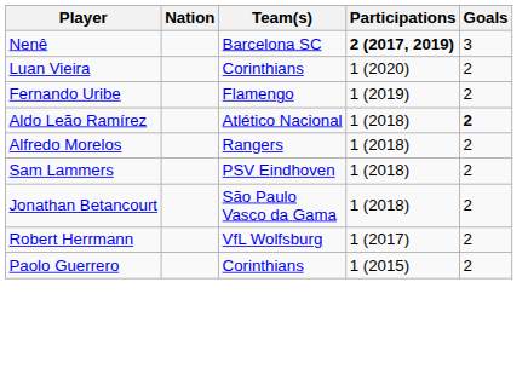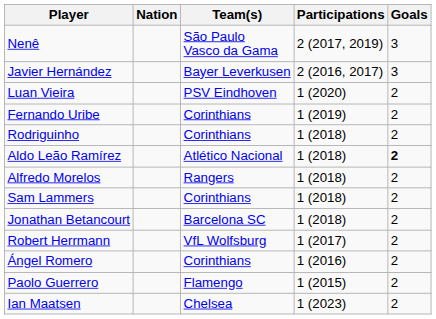Nenê | Team(s): Barcelona SC -> São Paulo Vasco da Gama
Nenê | Participations: bold -> normal
+ row: Javier Hernández | Bayer Leverkusen | 2 (2016, 2017) | 3
Luan Vieira | Team(s): Corinthians -> PSV Eindhoven
Fernando Uribe | Team(s): Flamengo -> Corinthians
+ row: Rodriguinho | Corinthians | 1 (2018) | 2
Sam Lammers | Team(s): PSV Eindhoven -> Corinthians
Jonathan Betancourt | Team(s): São Paulo Vasco da Gama -> Barcelona SC
+ row: Ángel Romero | Corinthians | 1 (2016) | 2
Paolo Guerrero | Team(s): Corinthians -> Flamengo
+ row: Ian Maatsen | Chelsea | 1 (2023) | 2
